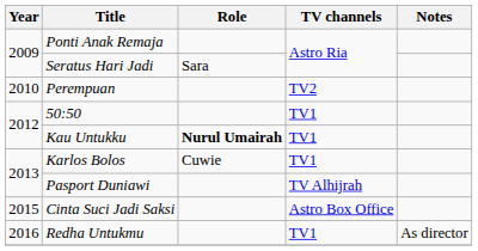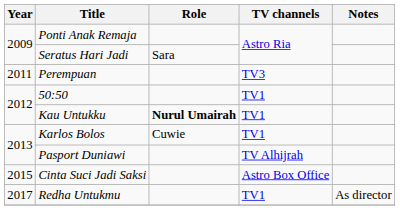Perempuan | Year: 2010 -> 2011
Perempuan | TV channels: TV2 -> TV3
Redha Untukmu | Year: 2016 -> 2017
